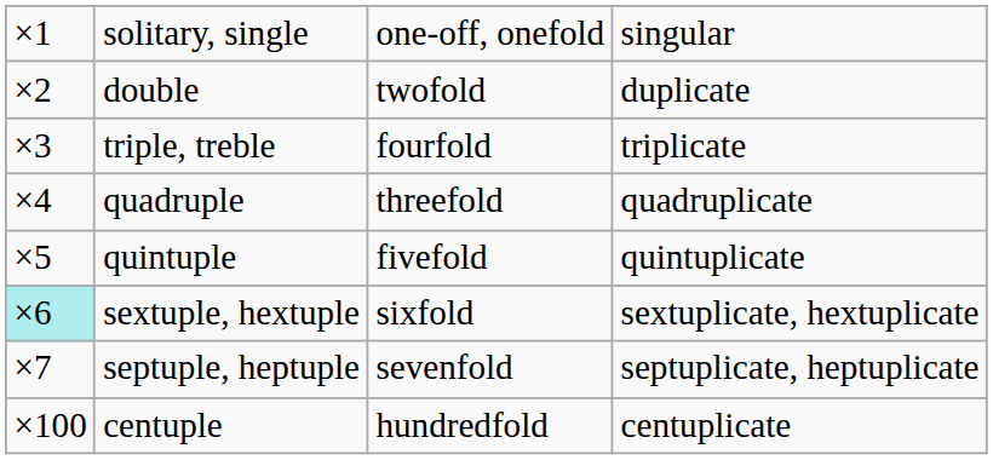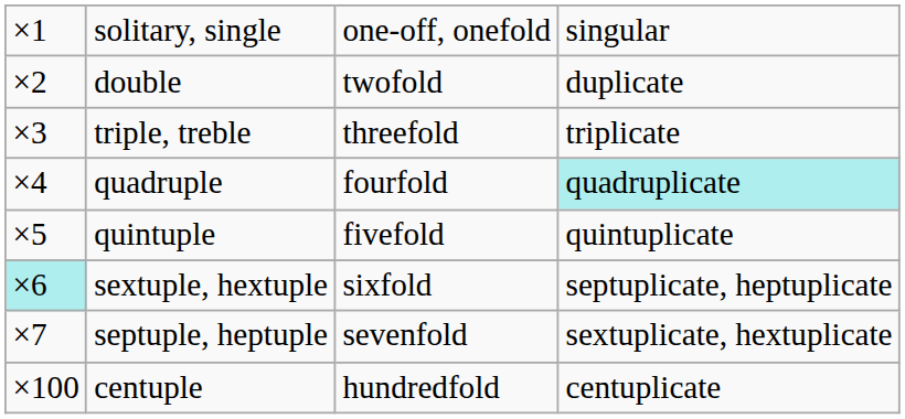triple, treble | column 3: fourfold -> threefold
quadruple | column 3: threefold -> fourfold
quadruple | column 4: no background -> paleturquoise background
sextuple, hextuple | column 4: sextuplicate, hextuplicate -> septuplicate, heptuplicate
septuple, heptuple | column 4: septuplicate, heptuplicate -> sextuplicate, hextuplicate
